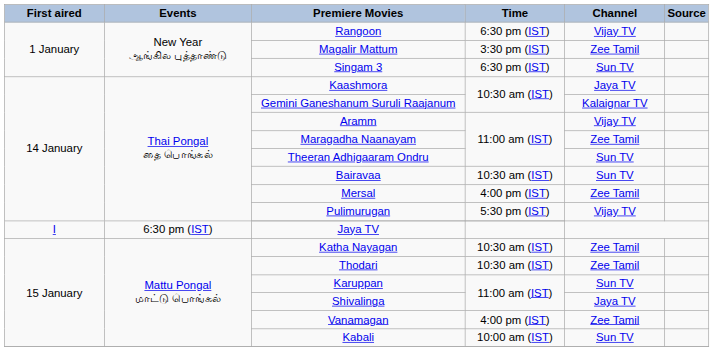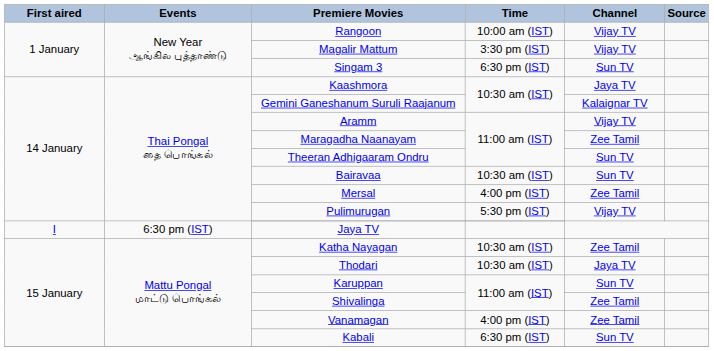Rangoon | Time: 6:30 pm (IST) -> 10:00 am (IST)
Magalir Mattum | Channel: Zee Tamil -> Vijay TV
Thodari | Channel: Zee Tamil -> Jaya TV
Shivalinga | Channel: Jaya TV -> Zee Tamil
Kabali | Time: 10:00 am (IST) -> 6:30 pm (IST)
